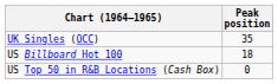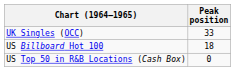UK Singles (OCC) | Peak position: 35 -> 33
